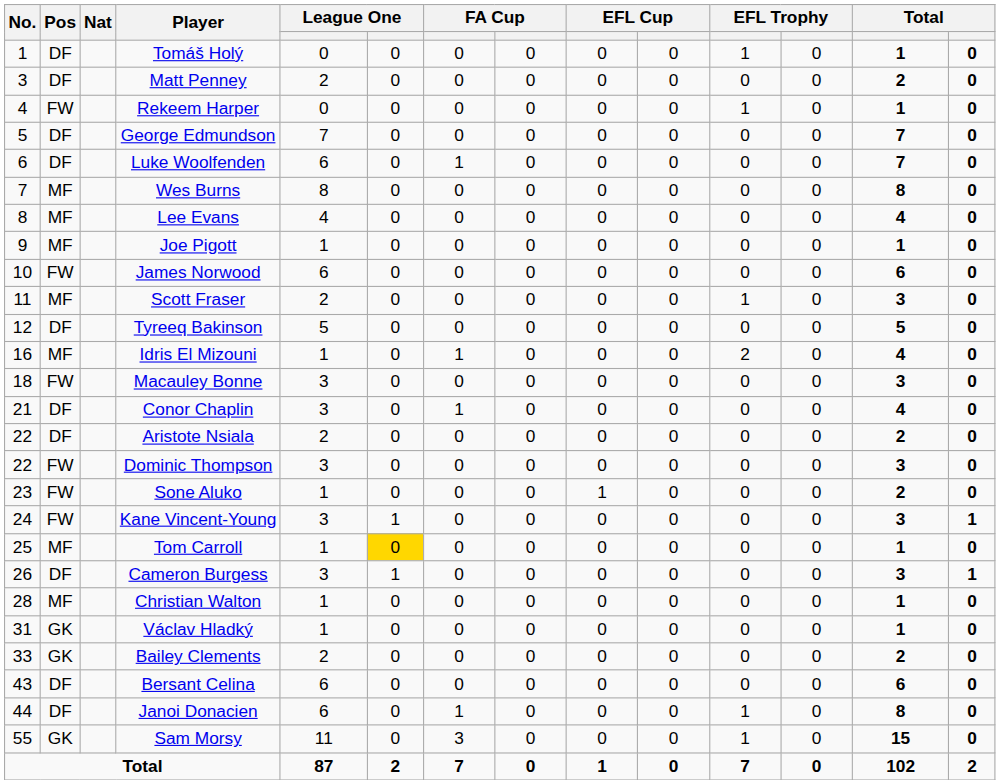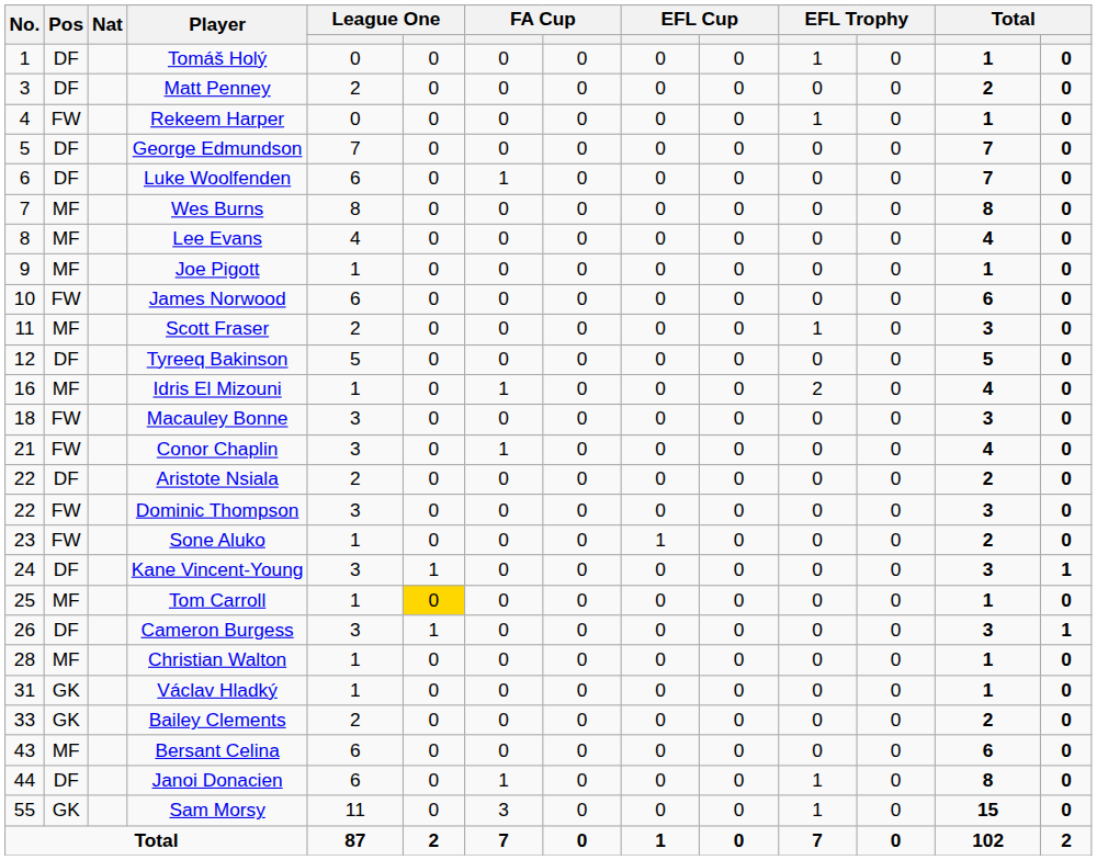Conor Chaplin | Pos: DF -> FW
Kane Vincent-Young | Pos: FW -> DF
Bersant Celina | Pos: DF -> MF
